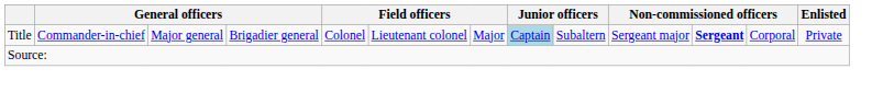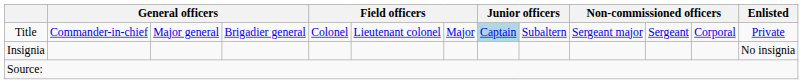Title | column 11: bold -> normal
+ row: Insignia | No insignia
